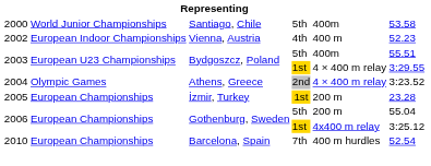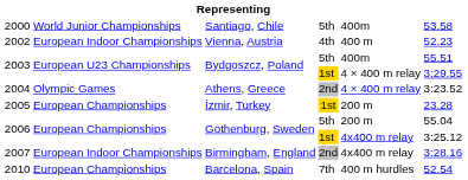+ row: 2007 | European Indoor Championships | Birmingham, England | 2nd | 4x400 m relay | 3:28.16
